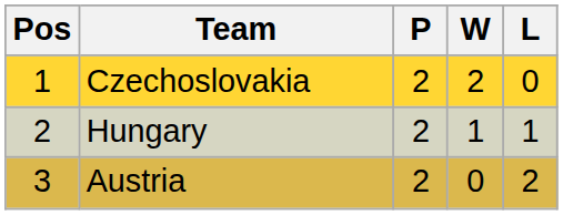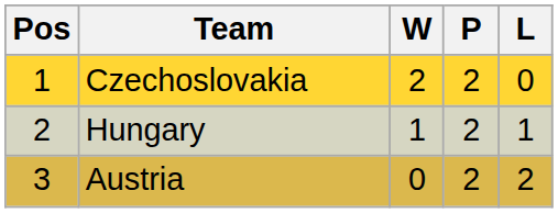columns swapped: P <-> W
